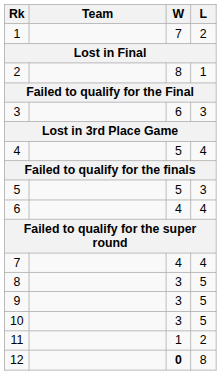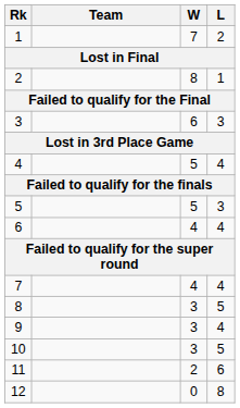9 | L: 5 -> 4
11 | W: 1 -> 2
11 | L: 2 -> 6
12 | W: bold -> normal
